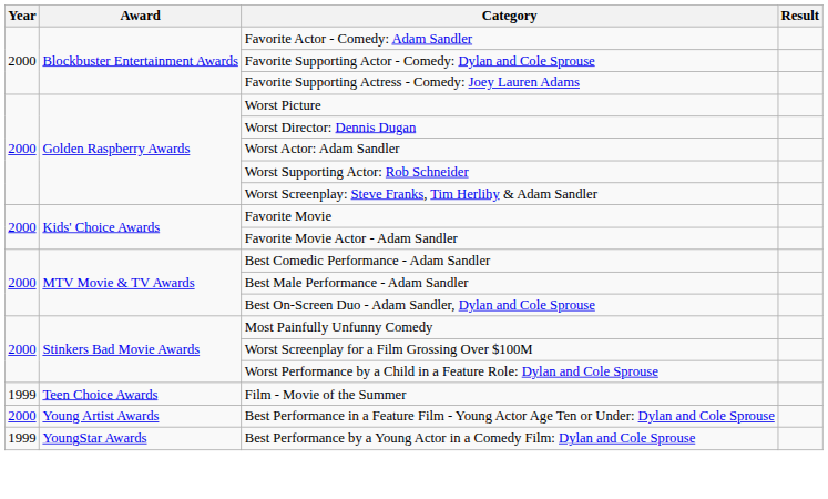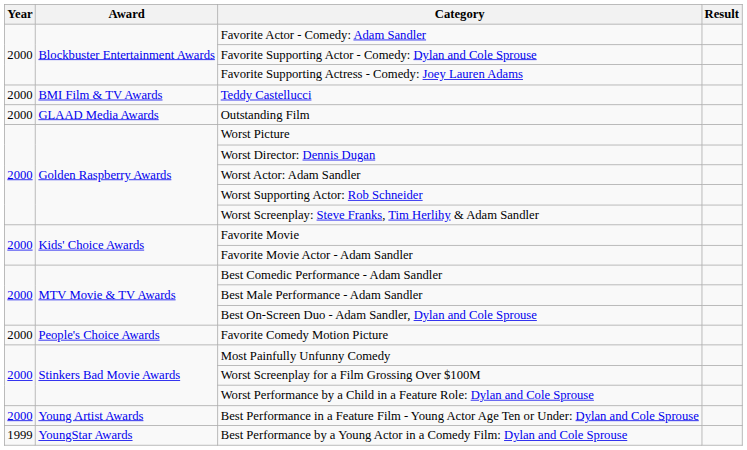+ row: 2000 | BMI Film & TV Awards | Teddy Castellucci
+ row: 2000 | GLAAD Media Awards | Outstanding Film
+ row: 2000 | People's Choice Awards | Favorite Comedy Motion Picture
- row: 1999 | Teen Choice Awards | Film - Movie of the Summer
